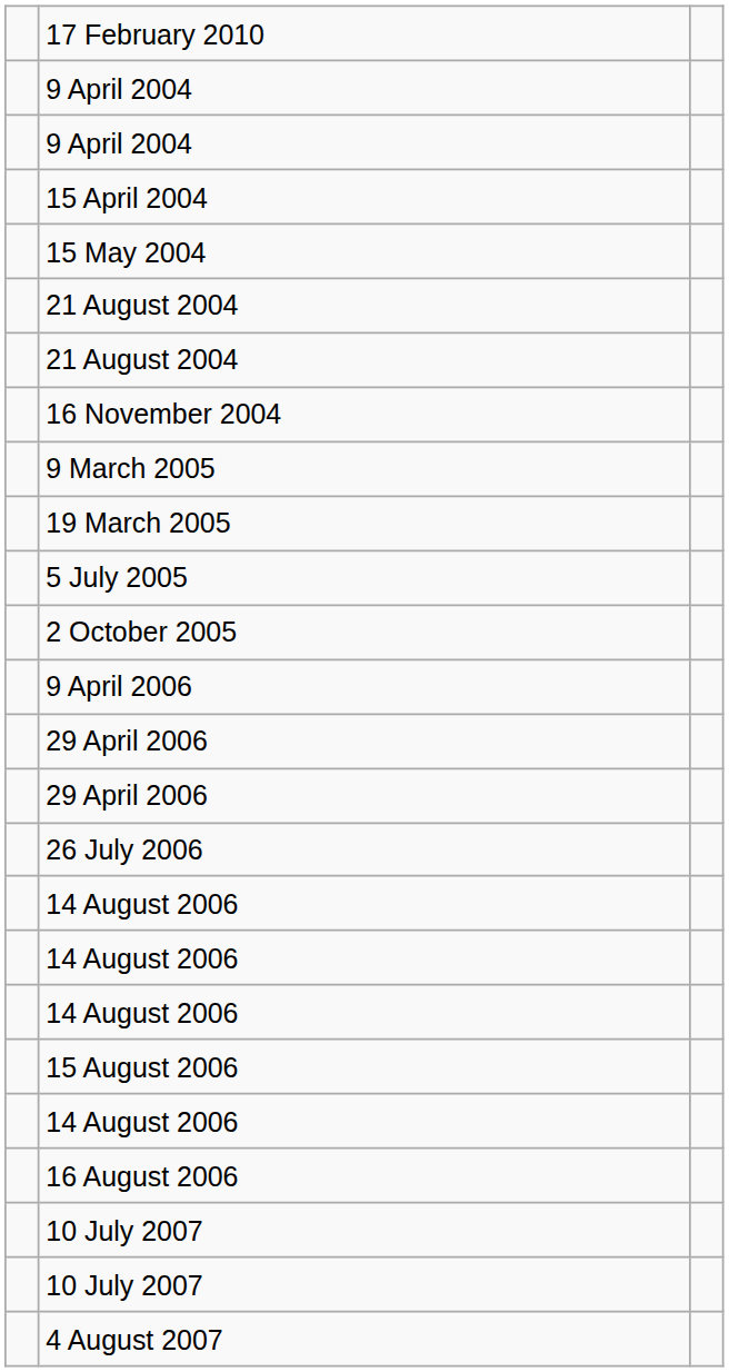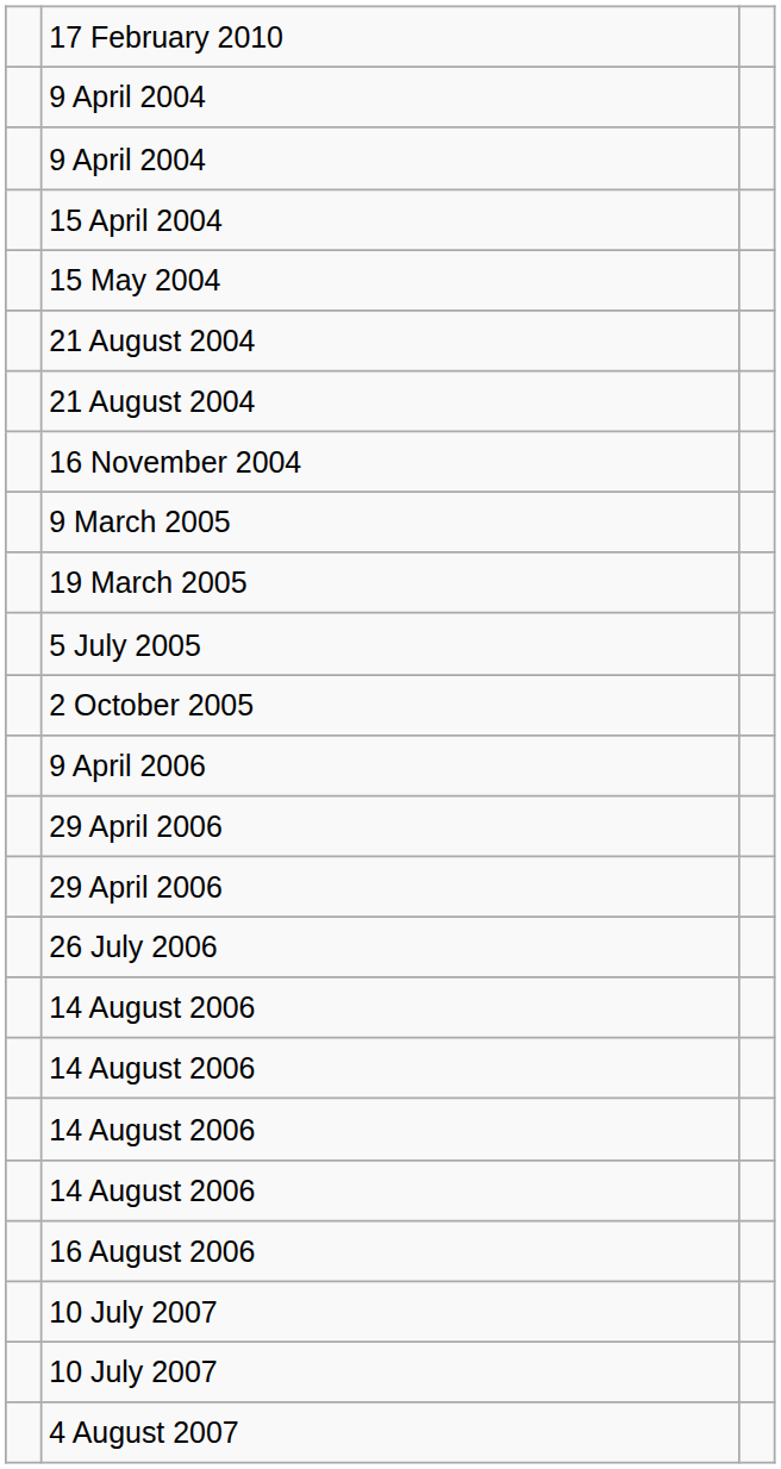- row: 15 August 2006
